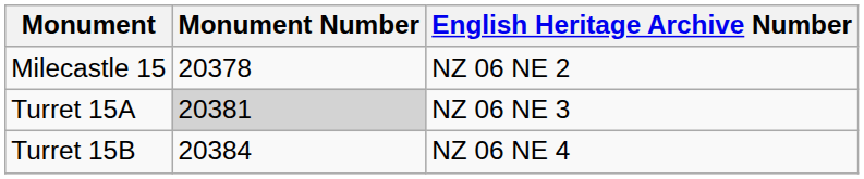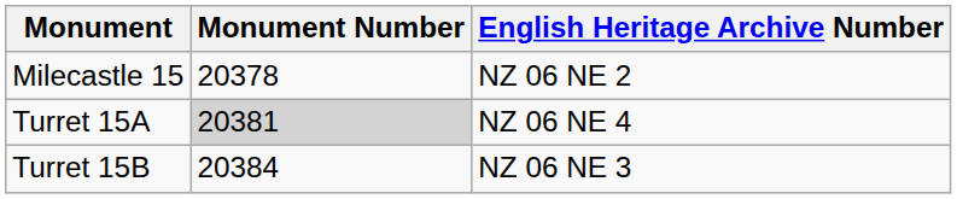Turret 15A | English Heritage Archive Number: NZ 06 NE 3 -> NZ 06 NE 4
Turret 15B | English Heritage Archive Number: NZ 06 NE 4 -> NZ 06 NE 3
